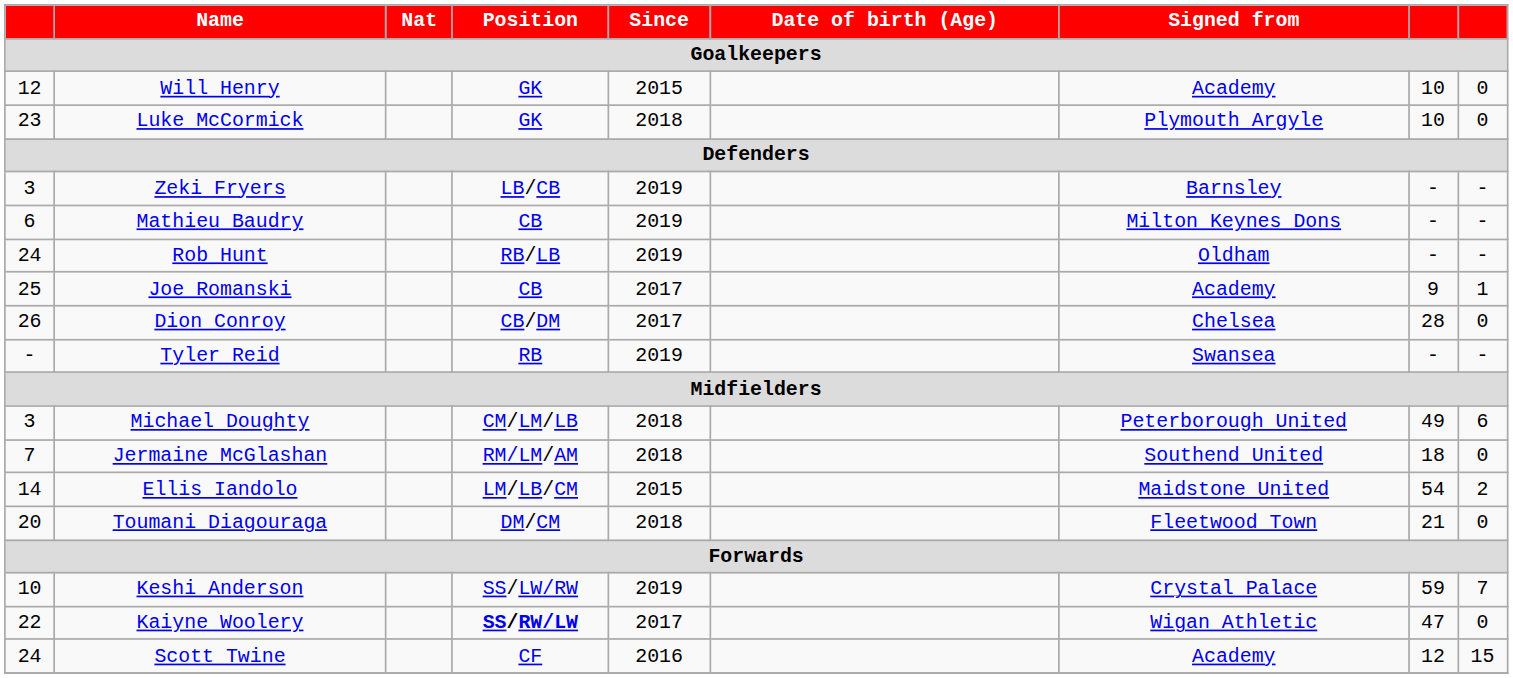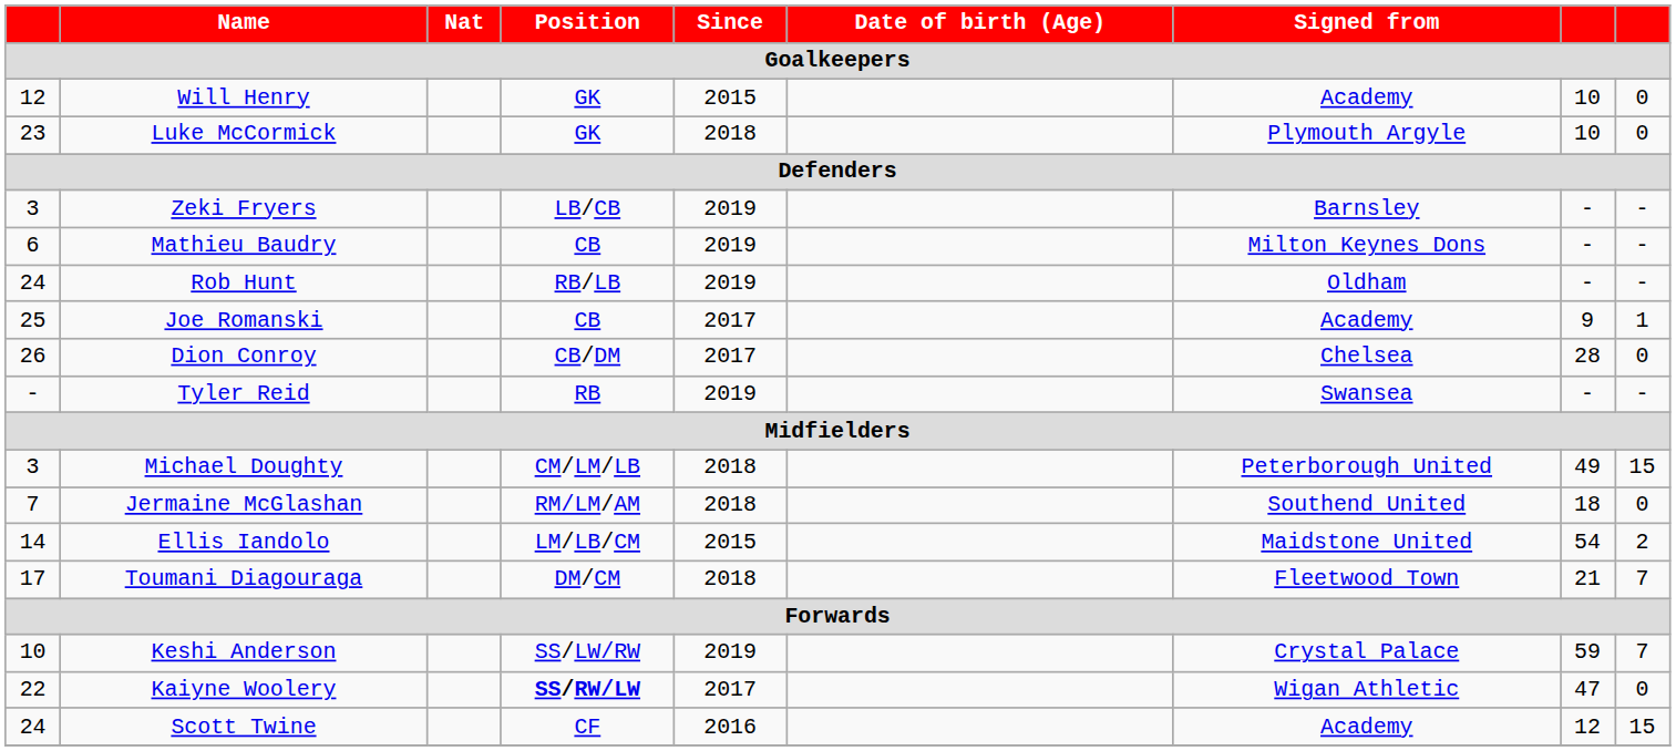Michael Doughty | column 9: 6 -> 15
Toumani Diagouraga | column 1: 20 -> 17
Toumani Diagouraga | column 9: 0 -> 7
